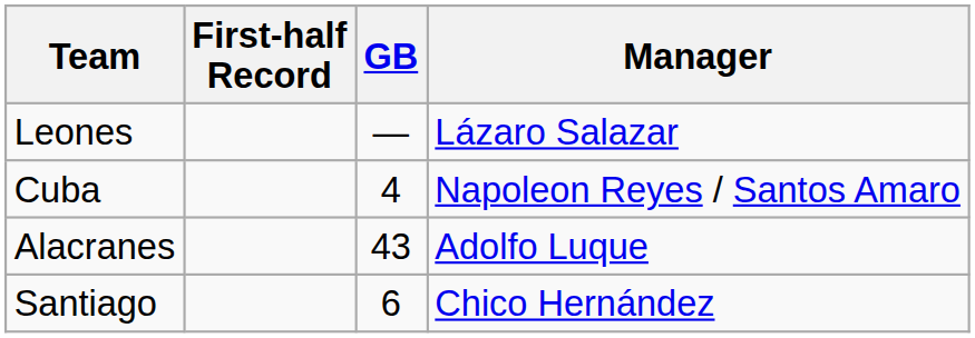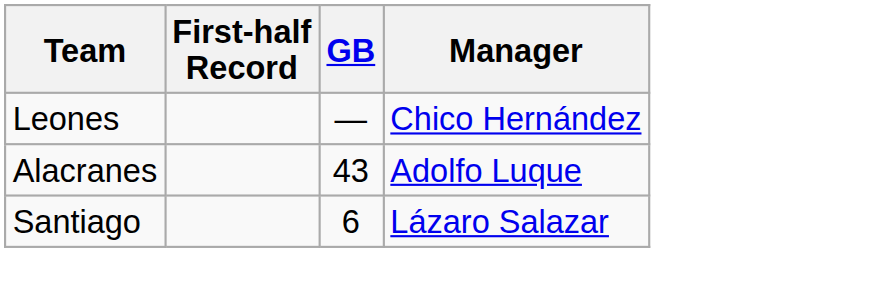Leones | Manager: Lázaro Salazar -> Chico Hernández
- row: Cuba | 4 | Napoleon Reyes / Santos Amaro
Santiago | Manager: Chico Hernández -> Lázaro Salazar
